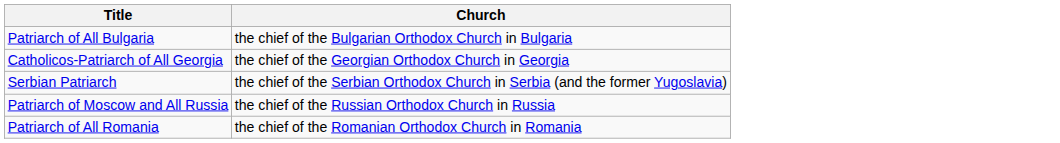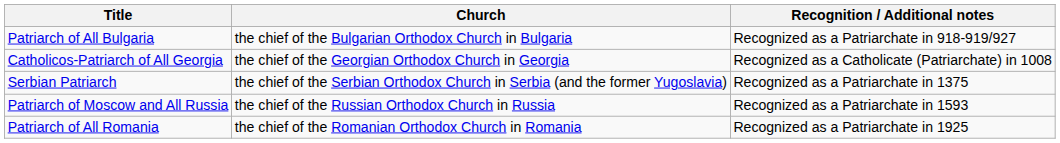+ column: Recognition / Additional notes | Recognized as a Patriarchate in 918-919/927 | Recognized as a Catholicate (Patriarchate) in 1008 | Recognized as a Patriarchate in 1375 | Recognized as a Patriarchate in 1593 | Recognized as a Patriarchate in 1925
